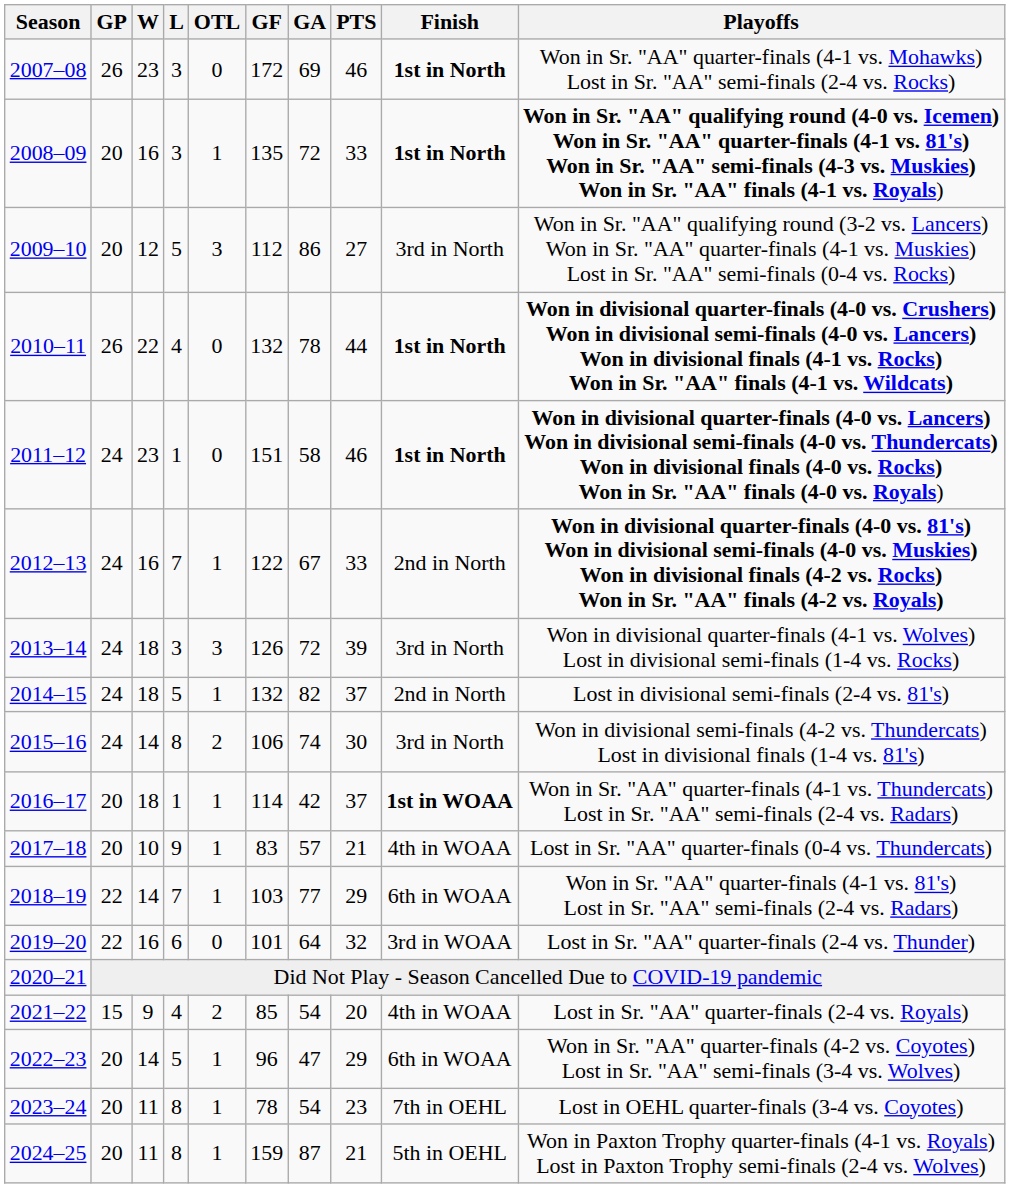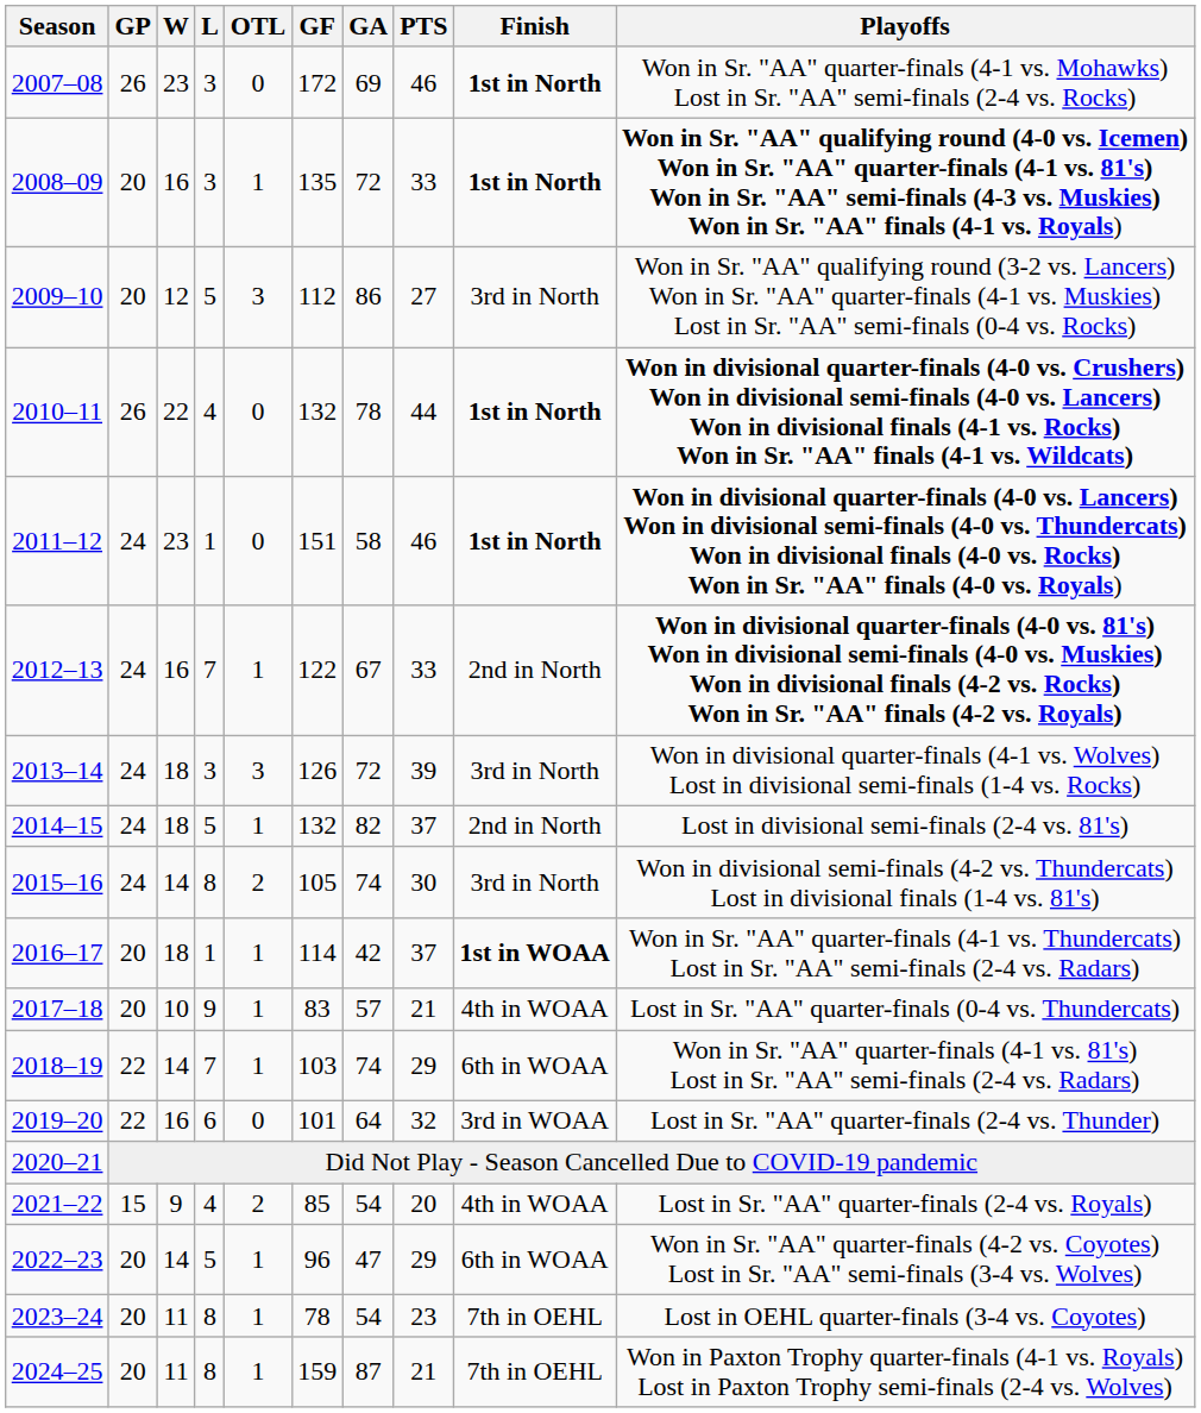2015–16 | GF: 106 -> 105
2018–19 | GA: 77 -> 74
2024–25 | Finish: 5th in OEHL -> 7th in OEHL
